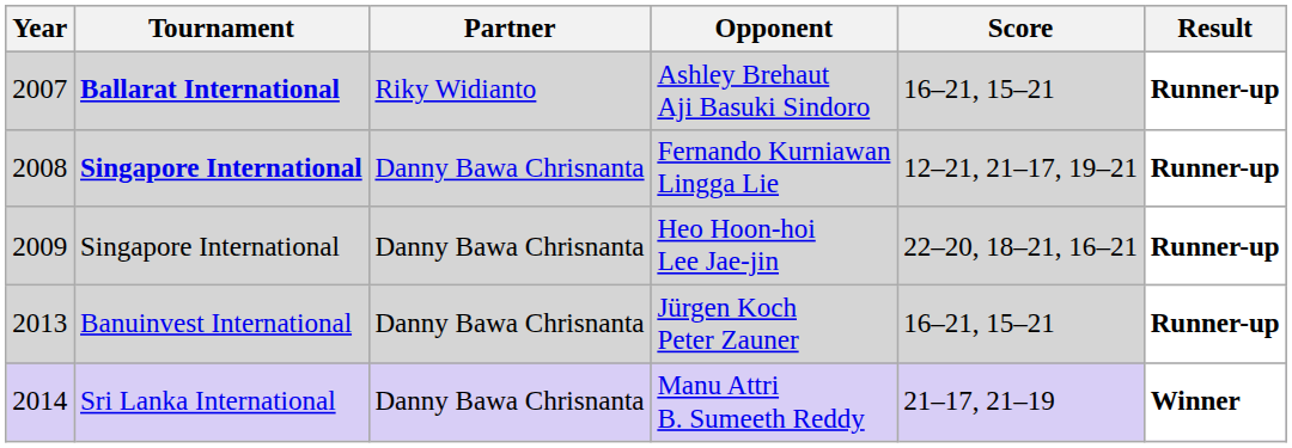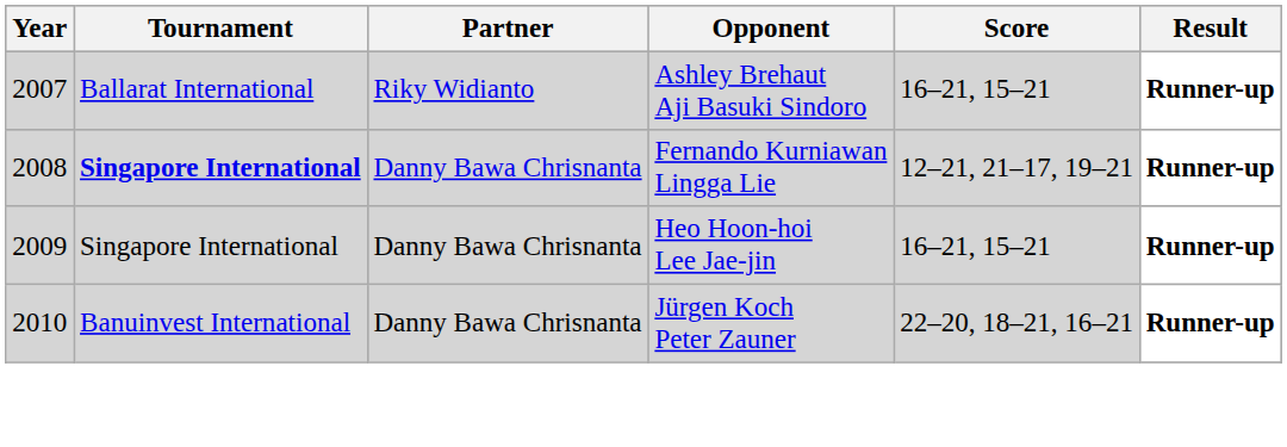Ashley Brehaut Aji Basuki Sindoro | Tournament: bold -> normal
Heo Hoon-hoi Lee Jae-jin | Score: 22–20, 18–21, 16–21 -> 16–21, 15–21
Jürgen Koch Peter Zauner | Year: 2013 -> 2010
Jürgen Koch Peter Zauner | Score: 16–21, 15–21 -> 22–20, 18–21, 16–21
- row: 2014 | Sri Lanka International | Danny Bawa Chrisnanta | Manu Attri B. Sumeeth Reddy | 21–17, 21–19 | Winner
